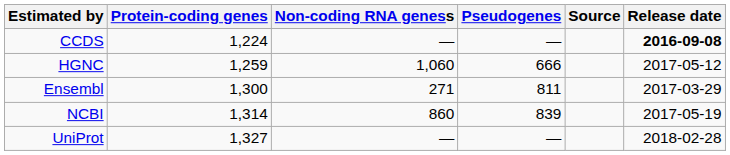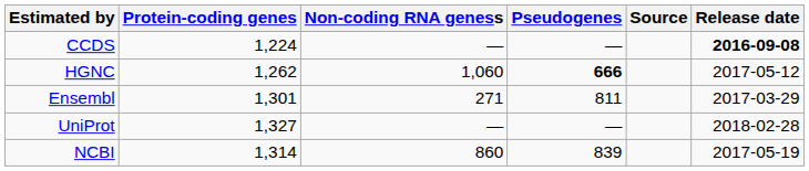HGNC | Protein-coding genes: 1,259 -> 1,262
HGNC | Pseudogenes: normal -> bold
Ensembl | Protein-coding genes: 1,300 -> 1,301
rows swapped: UniProt <-> NCBI
